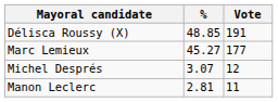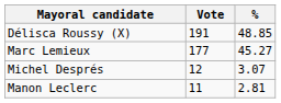columns swapped: Vote <-> %
